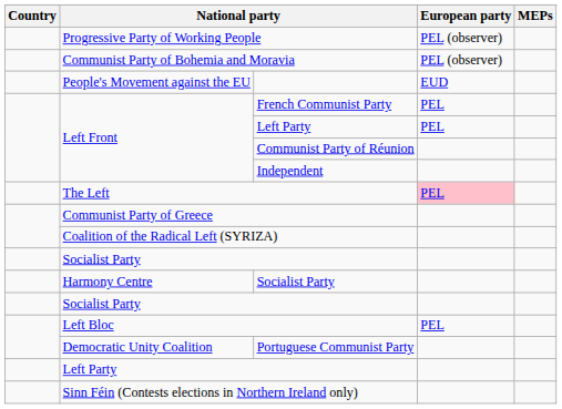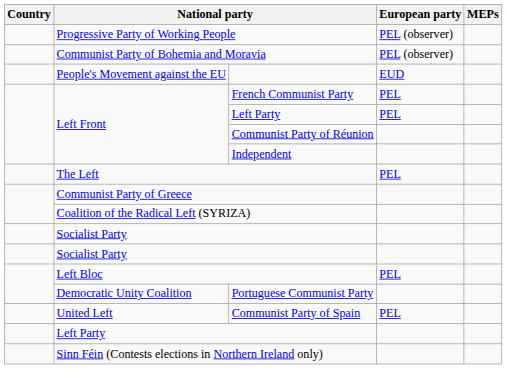The Left | European party: pink background -> no background
- row: Harmony Centre | Socialist Party
+ row: United Left | Communist Party of Spain | PEL
